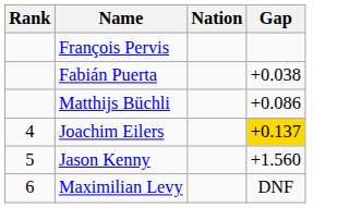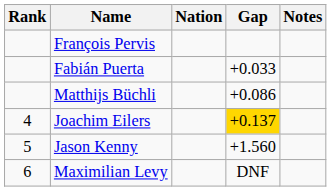+ column: Notes
Fabián Puerta | Gap: +0.038 -> +0.033
